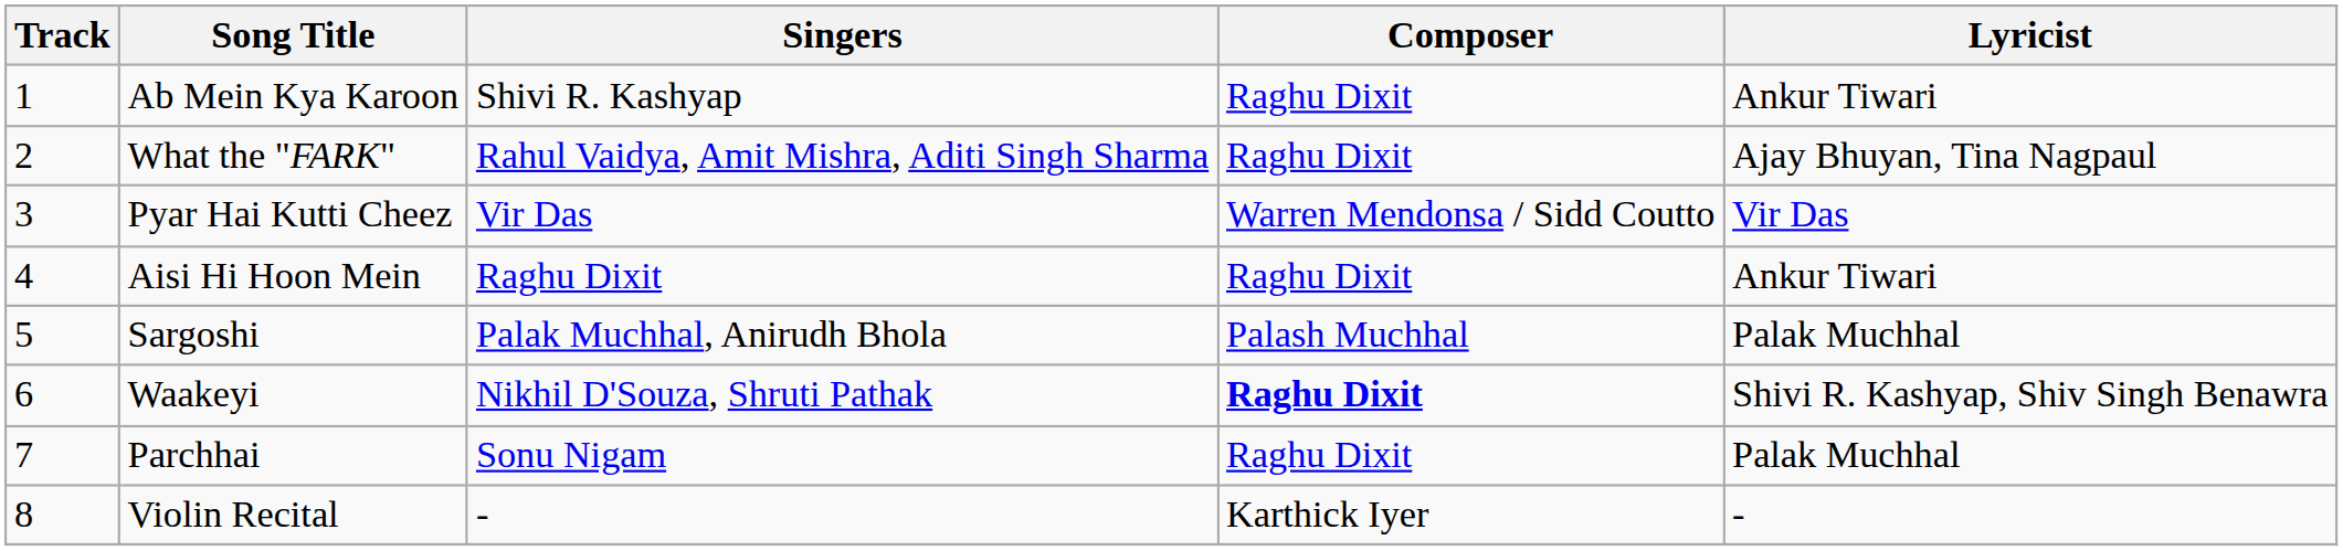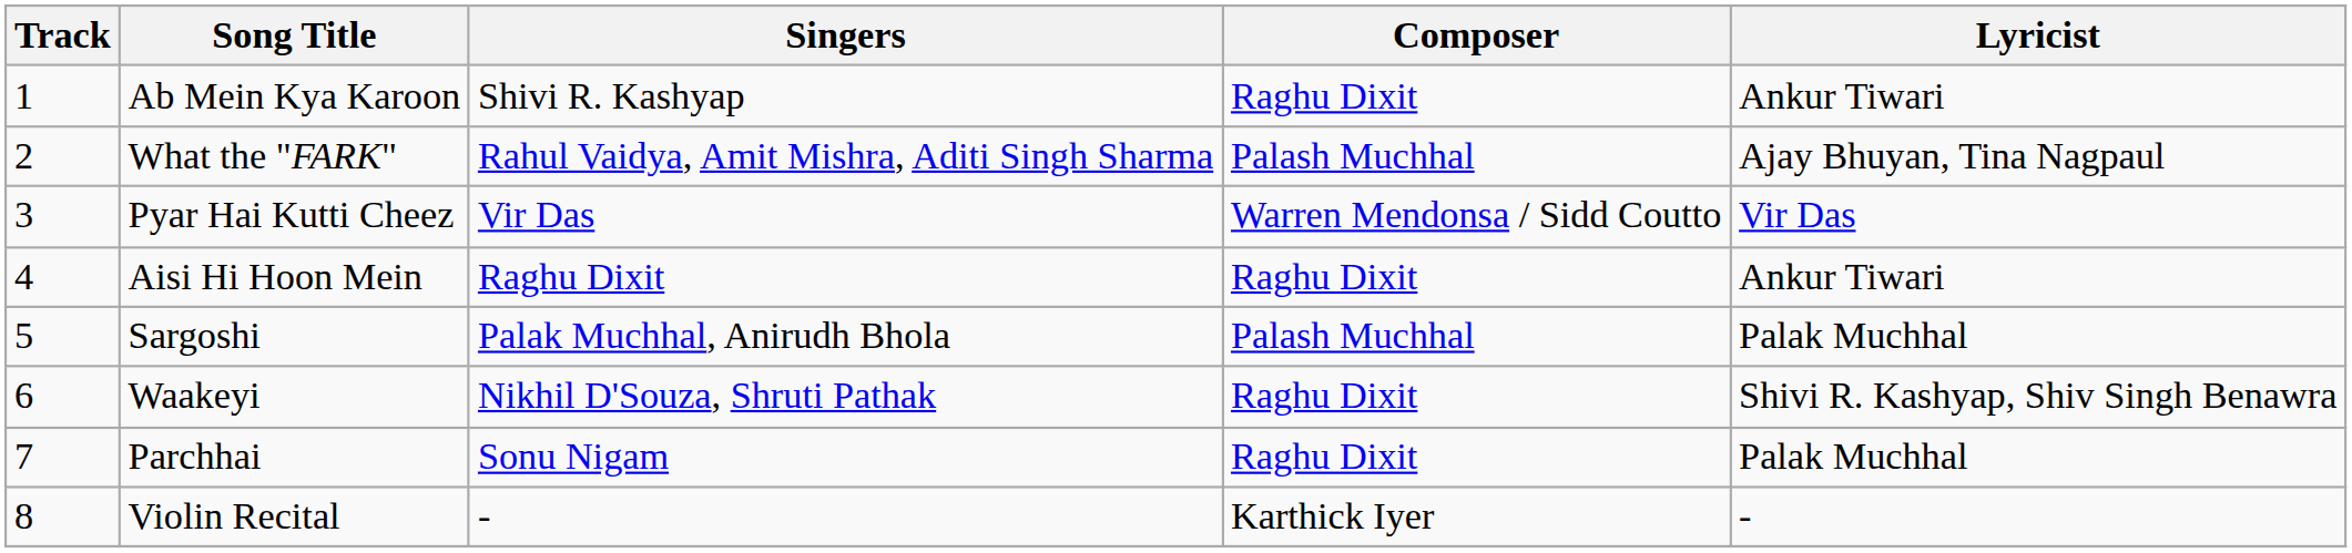What the "FARK" | Composer: Raghu Dixit -> Palash Muchhal
Waakeyi | Composer: bold -> normal
